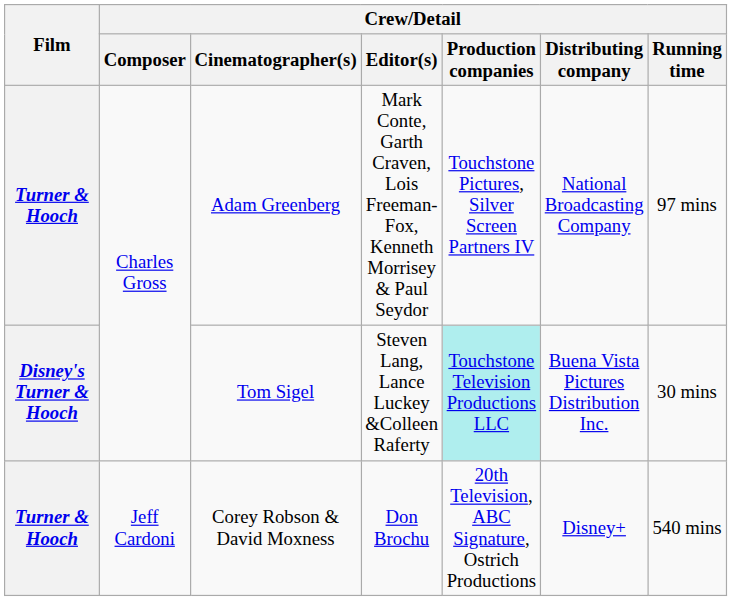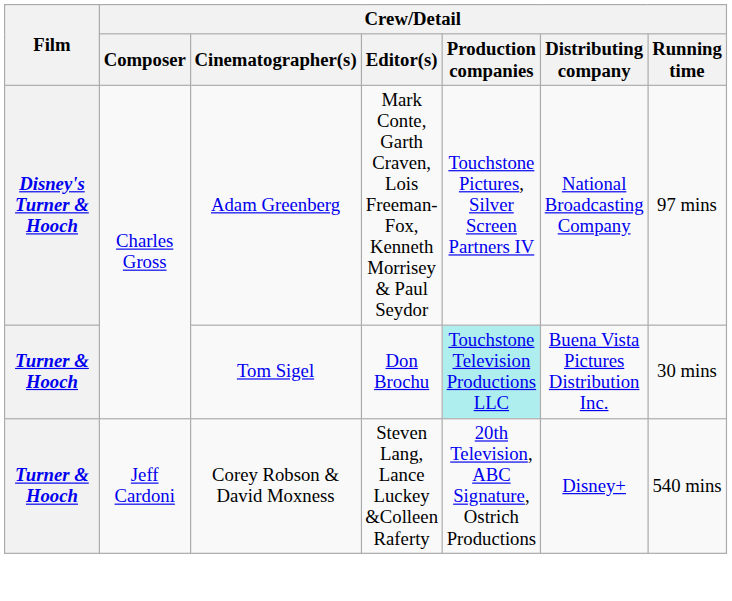Adam Greenberg | Film: Turner & Hooch -> Disney's Turner & Hooch
Tom Sigel | Film: Disney's Turner & Hooch -> Turner & Hooch
Tom Sigel | Crew/Detail / Editor(s): Steven Lang, Lance Luckey &Colleen Raferty -> Don Brochu
Corey Robson & David Moxness | Crew/Detail / Editor(s): Don Brochu -> Steven Lang, Lance Luckey &Colleen Raferty
